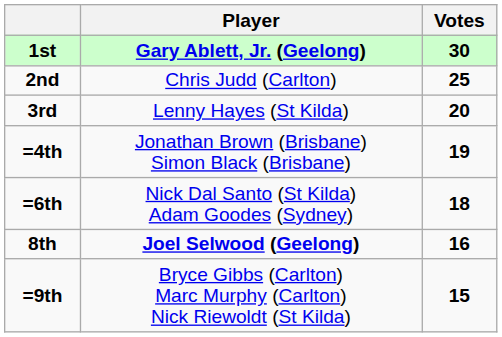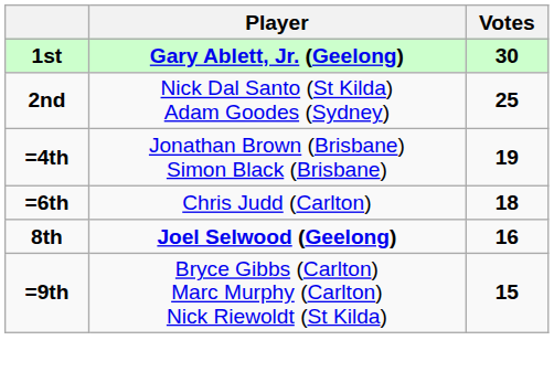2nd | Player: Chris Judd (Carlton) -> Nick Dal Santo (St Kilda) Adam Goodes (Sydney)
- row: 3rd | Lenny Hayes (St Kilda) | 20
=6th | Player: Nick Dal Santo (St Kilda) Adam Goodes (Sydney) -> Chris Judd (Carlton)
